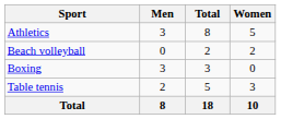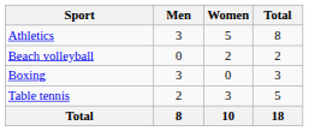columns swapped: Women <-> Total
